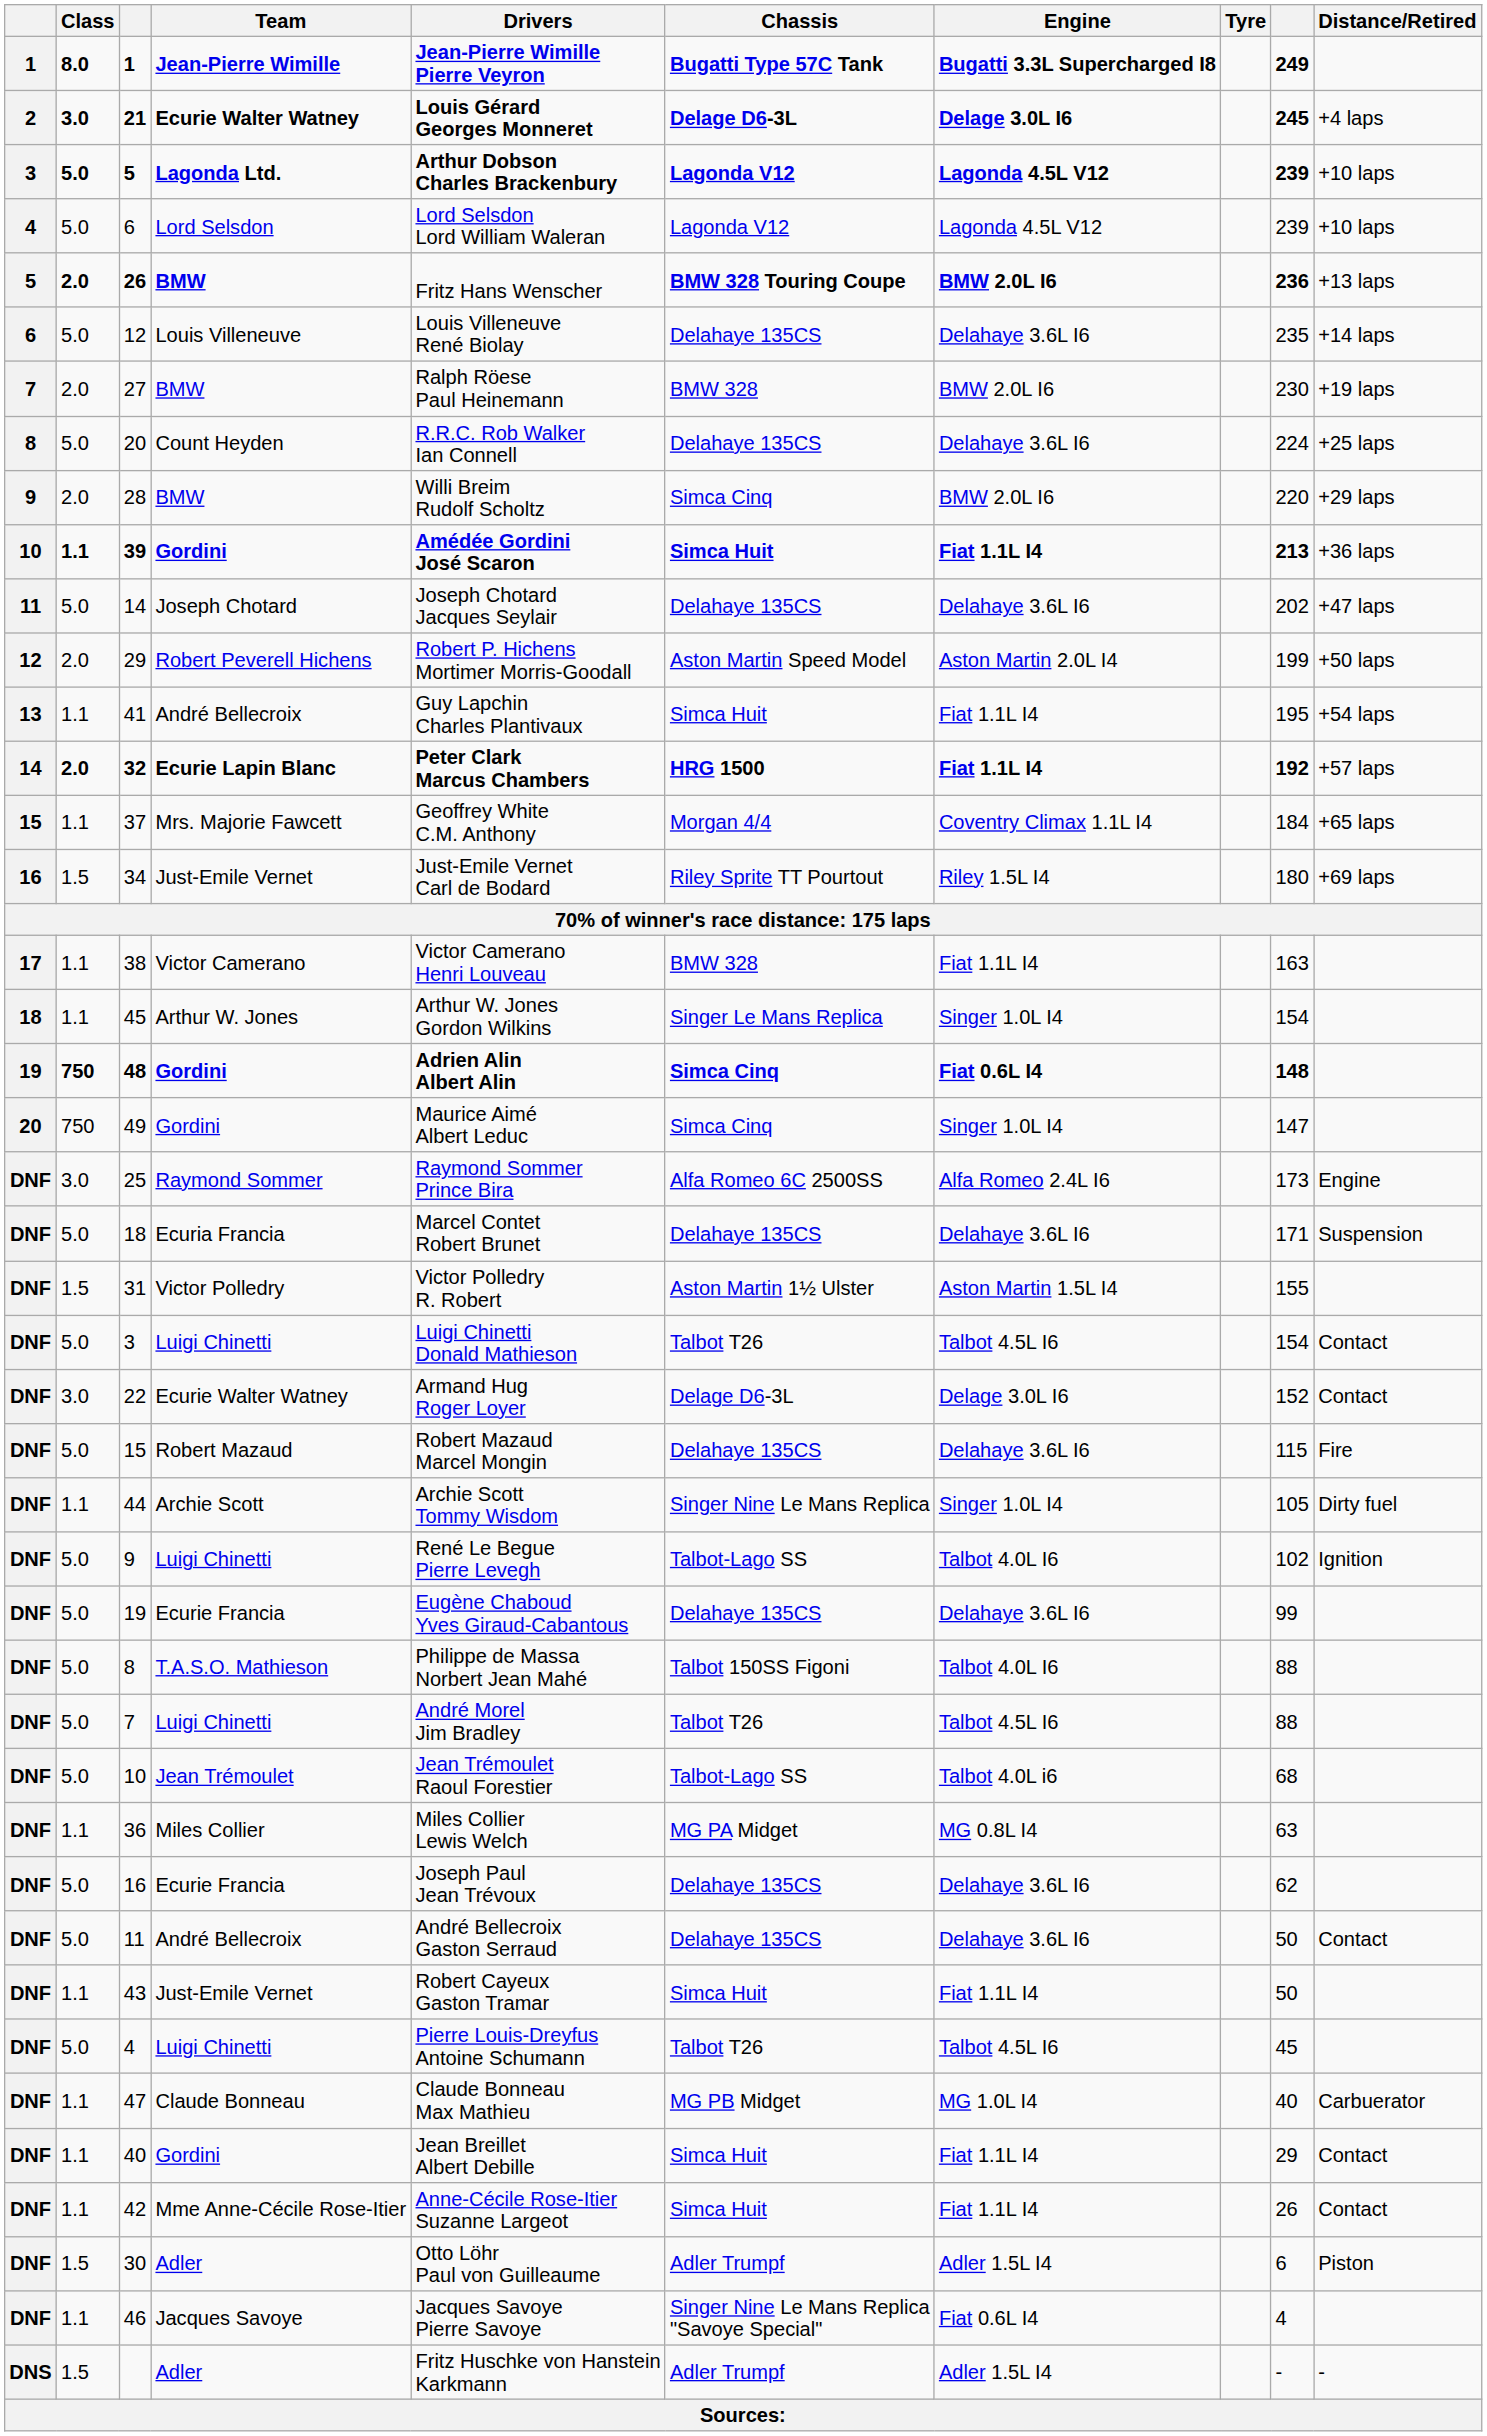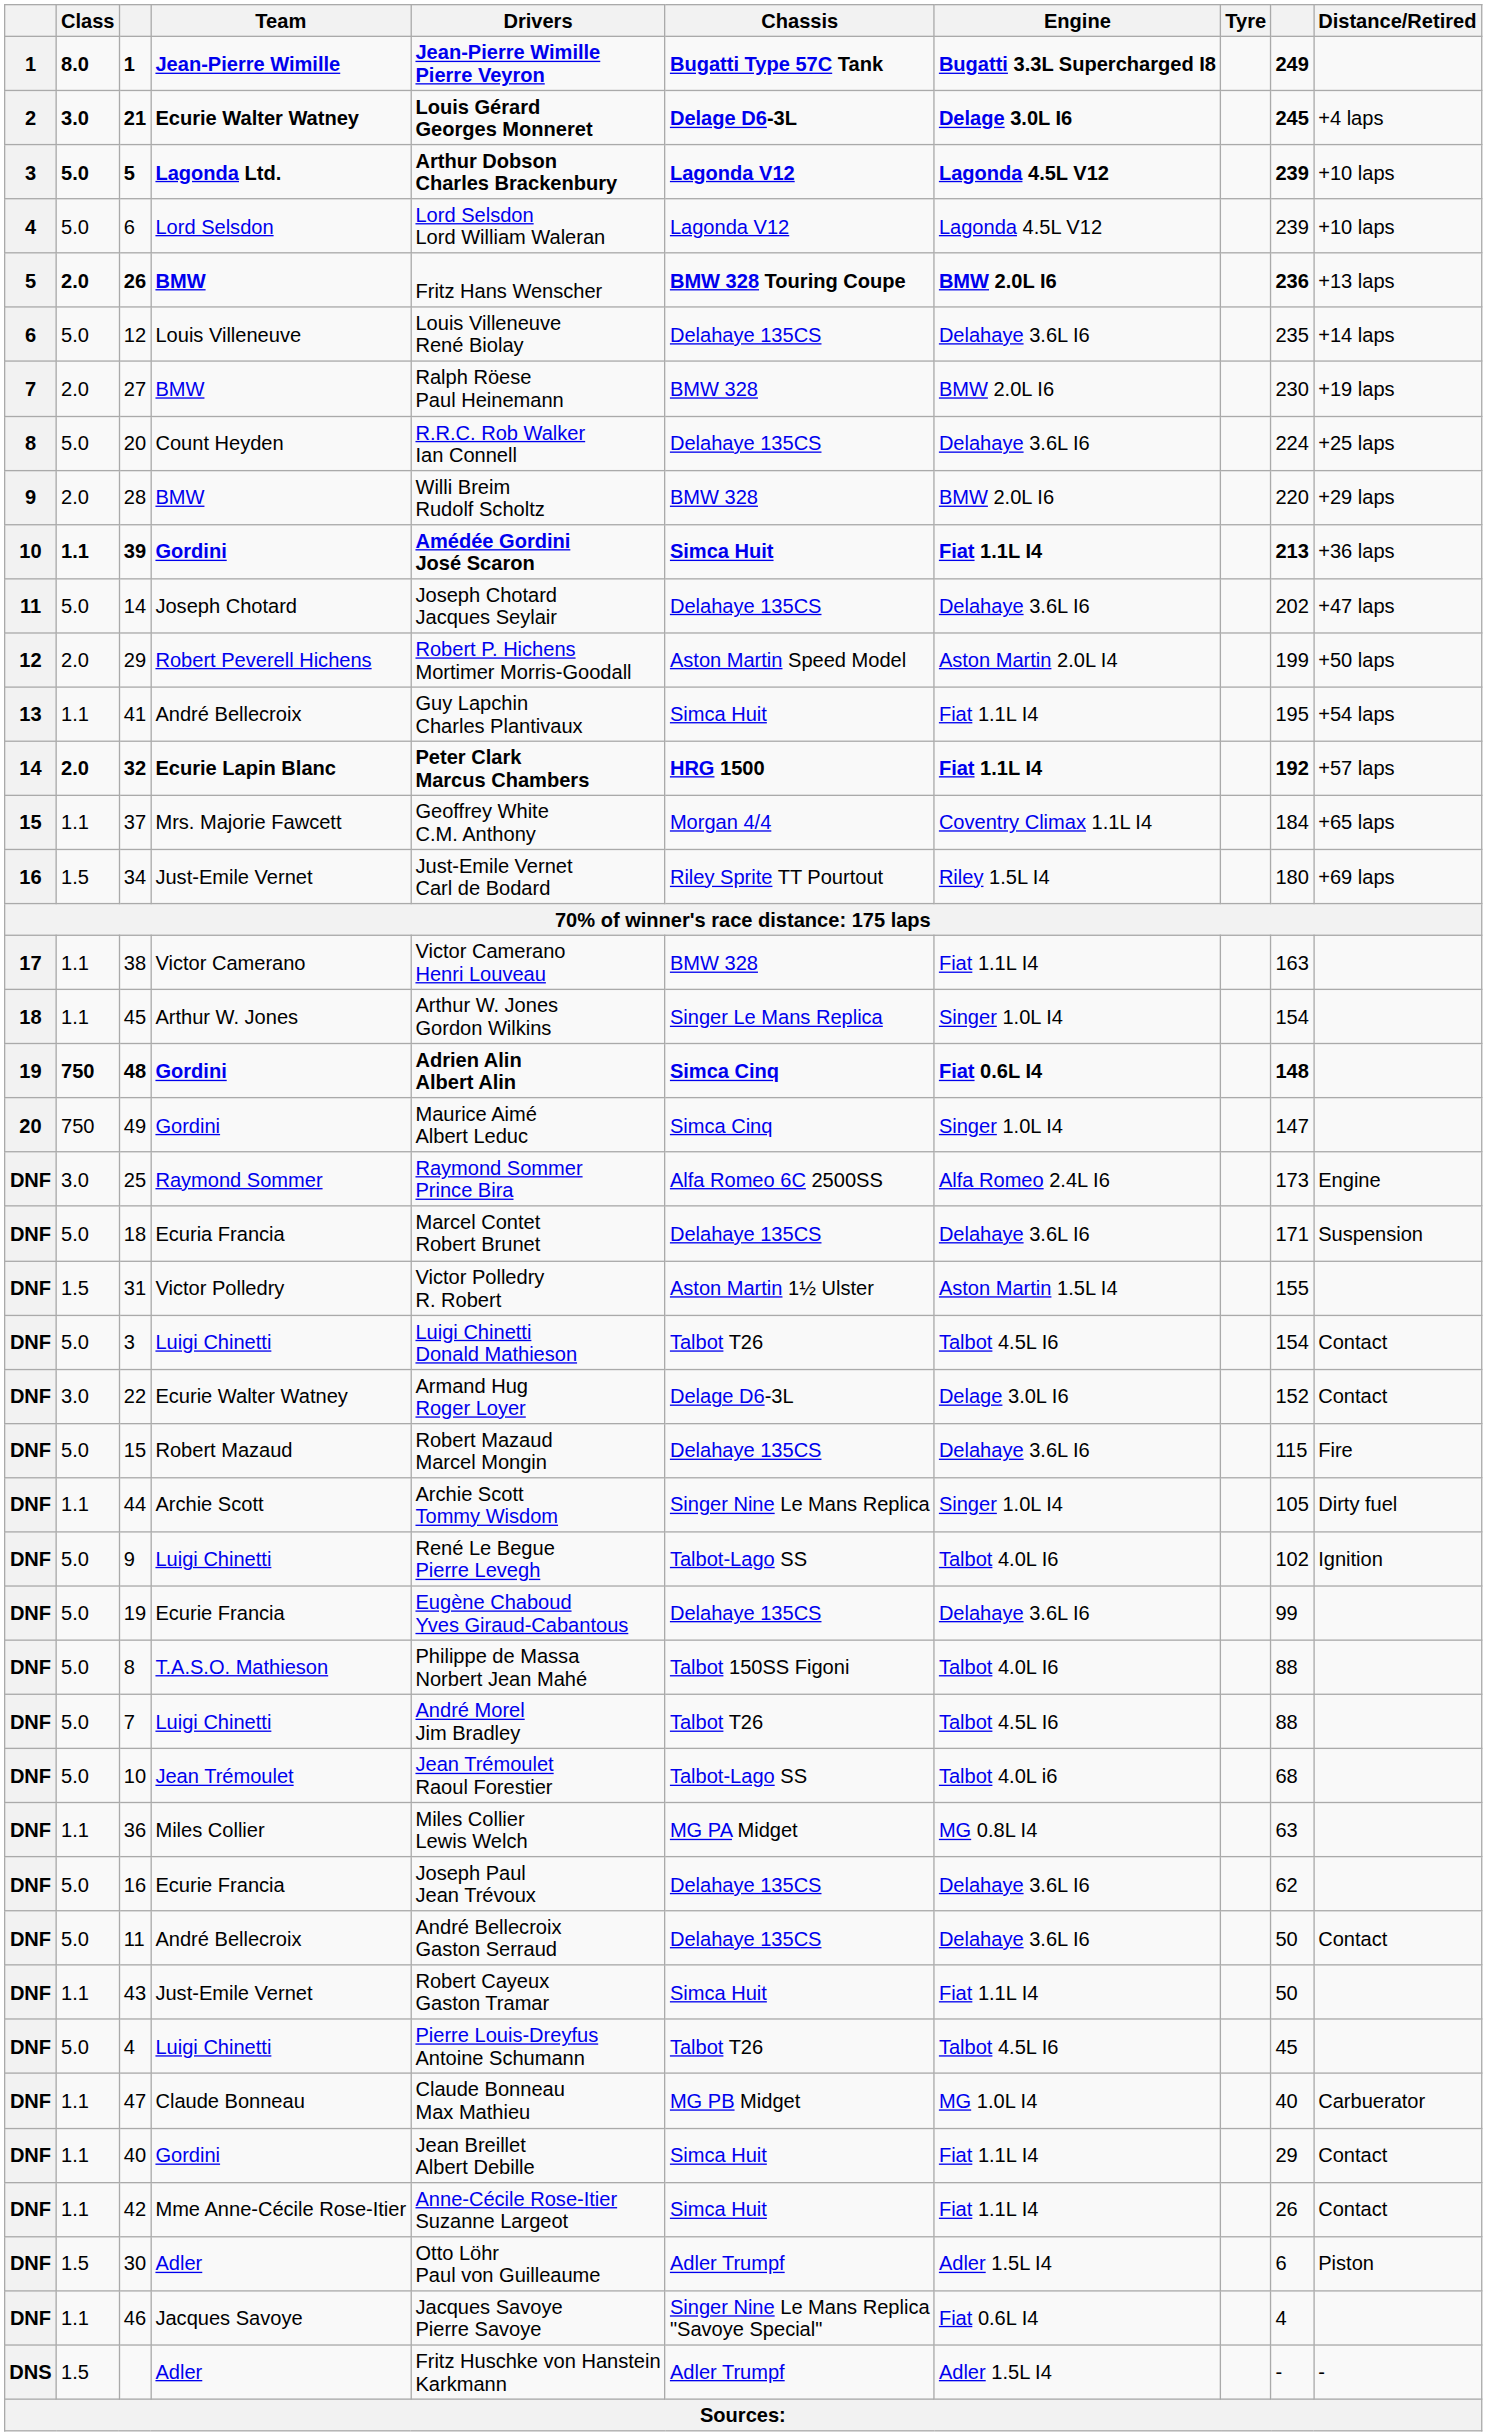28 | Chassis: Simca Cinq -> BMW 328
